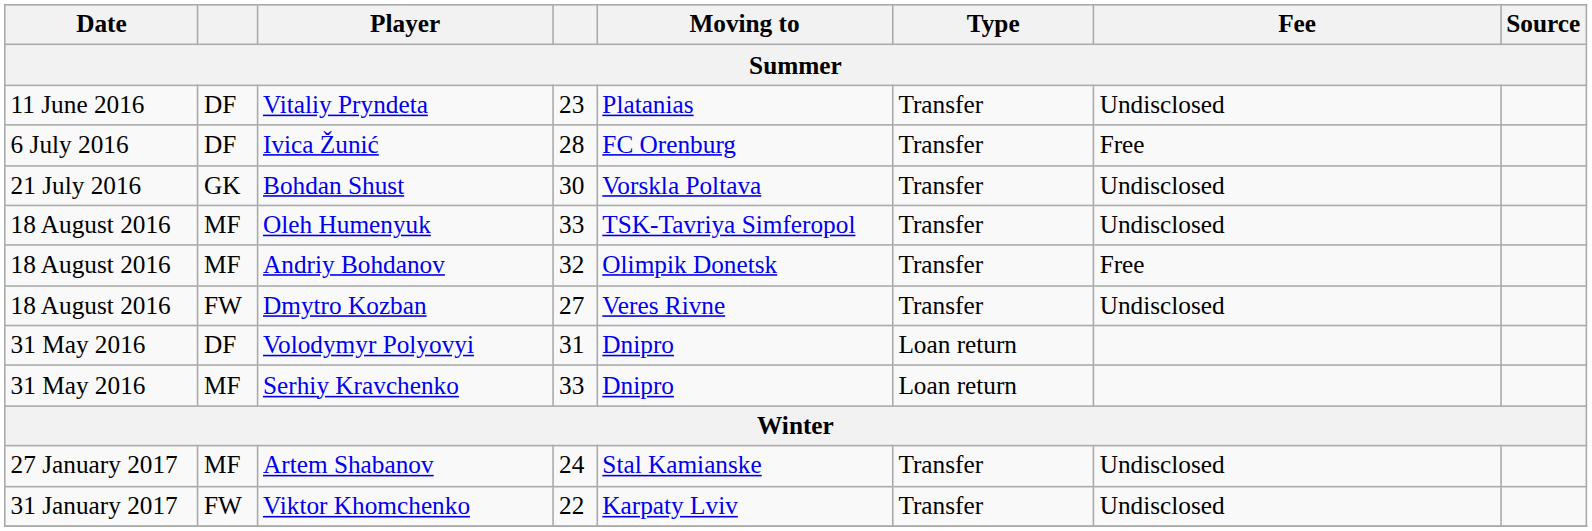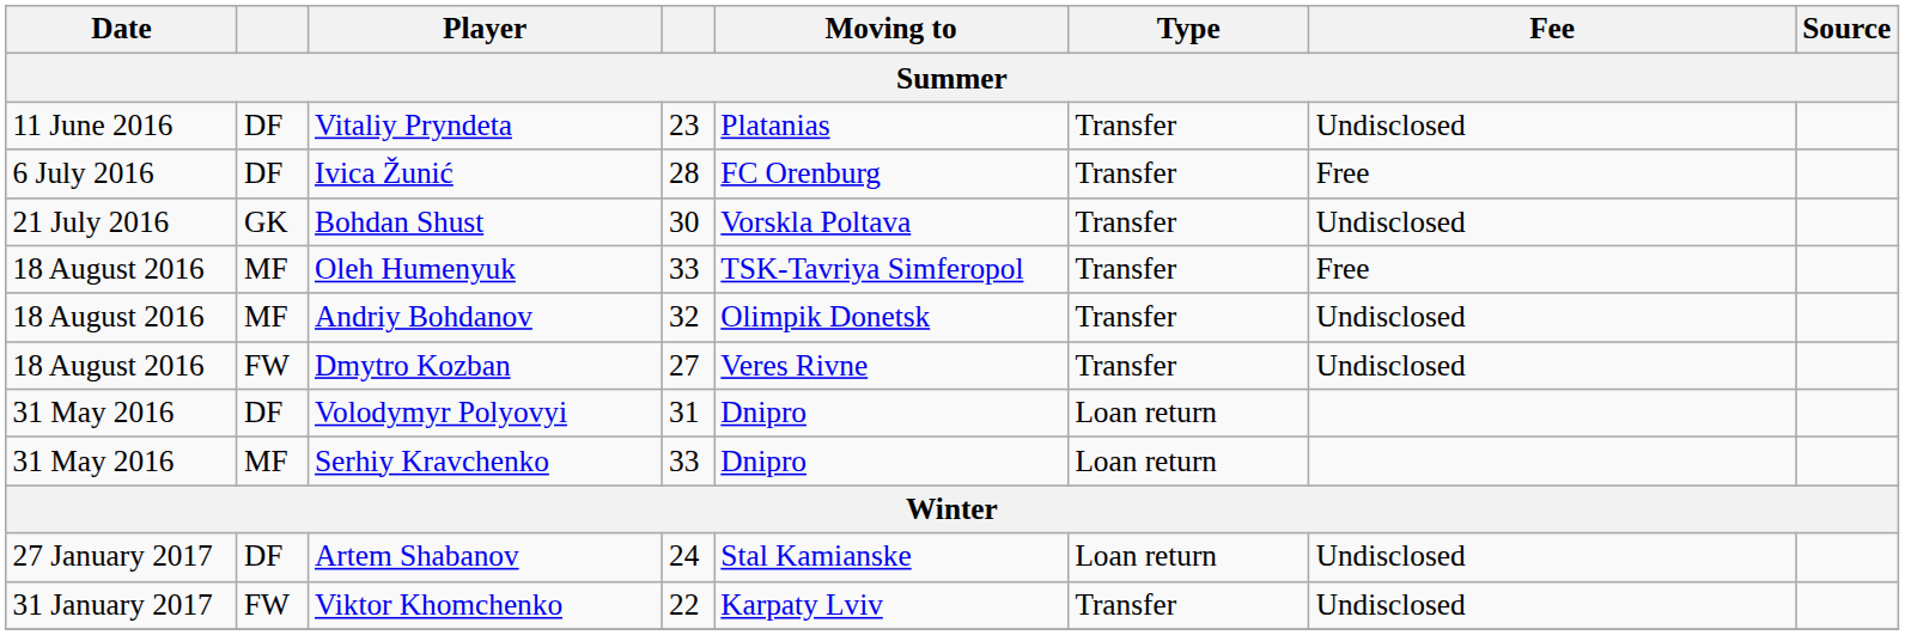Oleh Humenyuk | Fee: Undisclosed -> Free
Andriy Bohdanov | Fee: Free -> Undisclosed
Artem Shabanov | column 2: MF -> DF
Artem Shabanov | Type: Transfer -> Loan return
